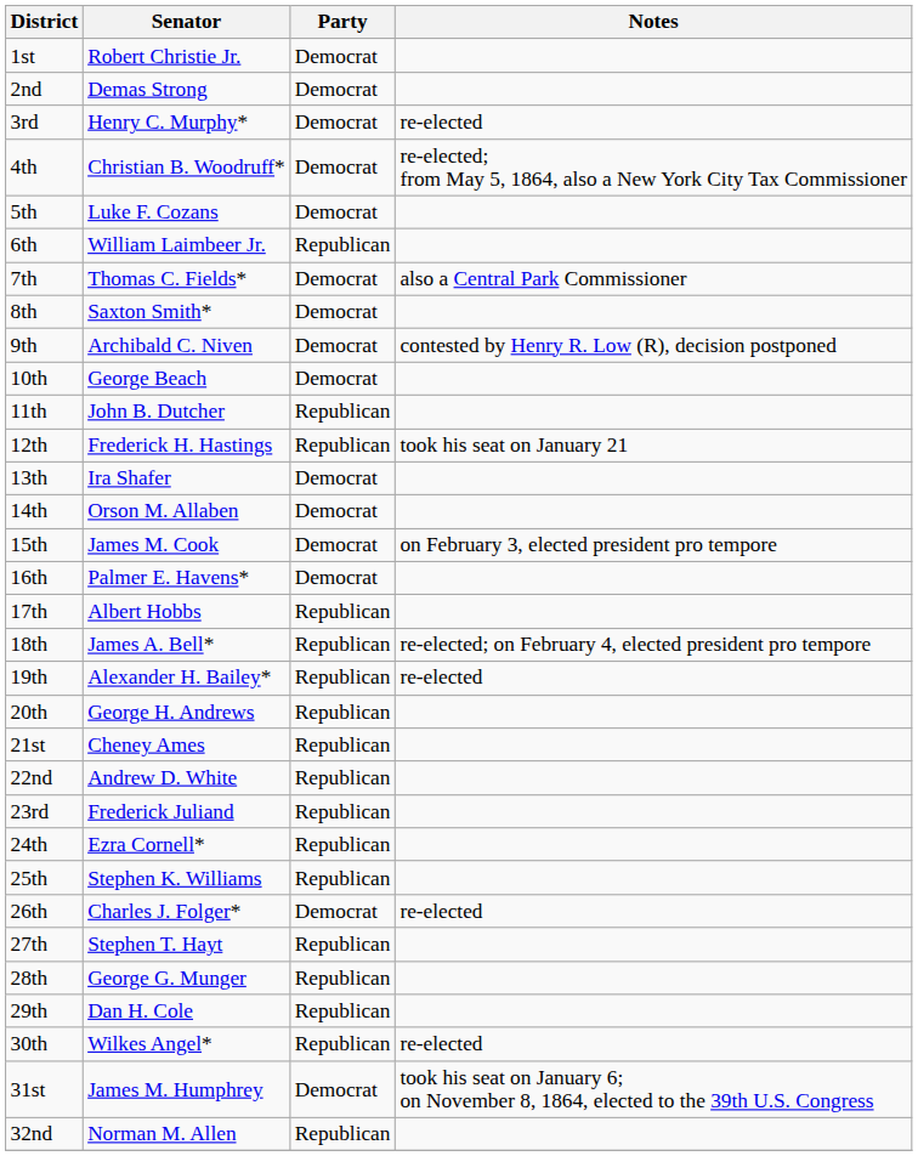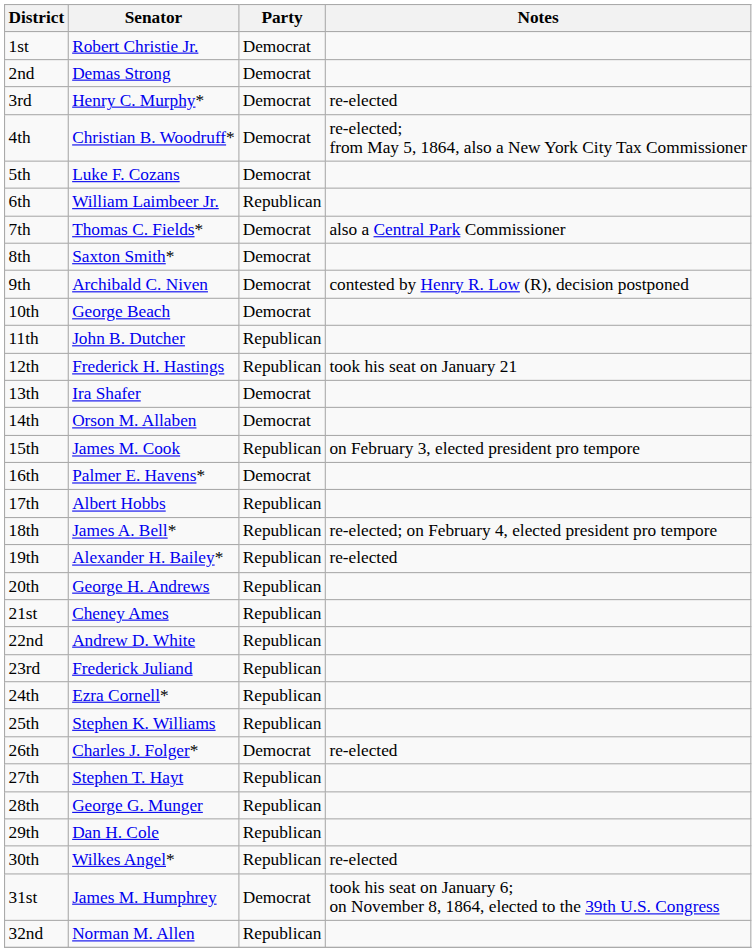15th | Party: Democrat -> Republican
